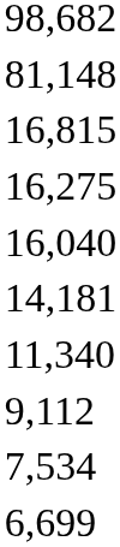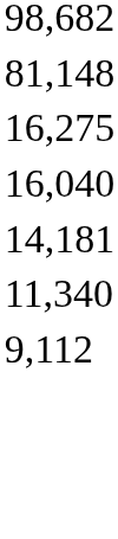- row: 16,815
- row: 7,534
- row: 6,699
